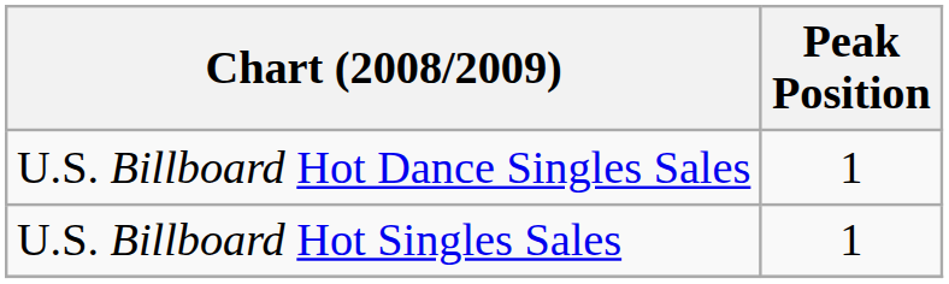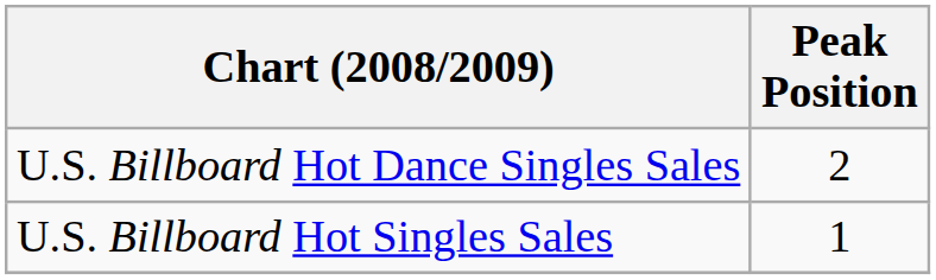U.S. Billboard Hot Dance Singles Sales | Peak Position: 1 -> 2
